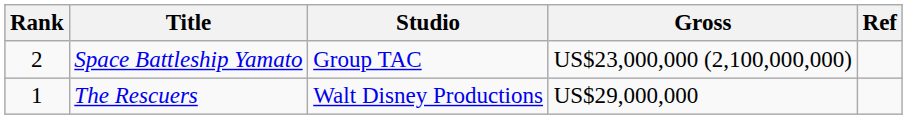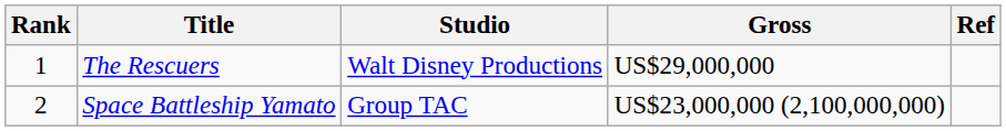rows swapped: The Rescuers <-> Space Battleship Yamato
